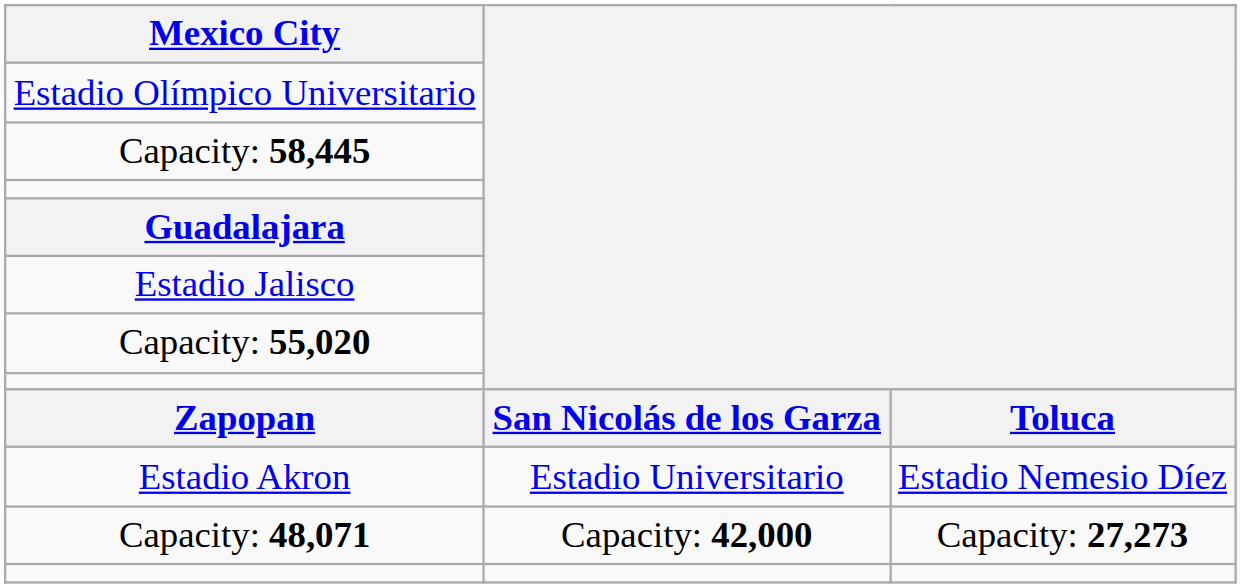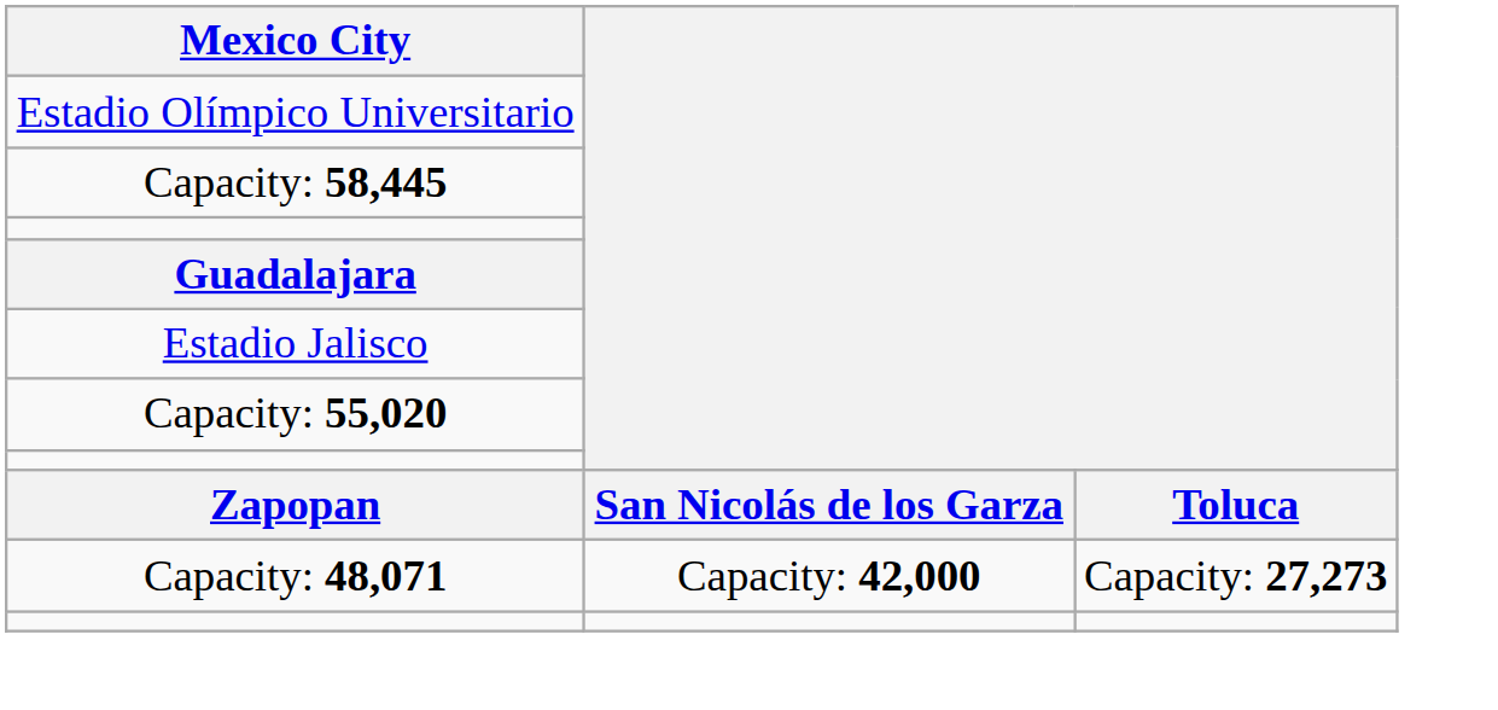- row: Estadio Akron | Estadio Universitario | Estadio Nemesio Díez
